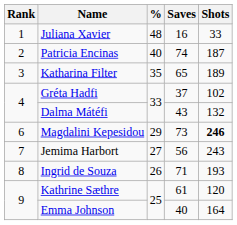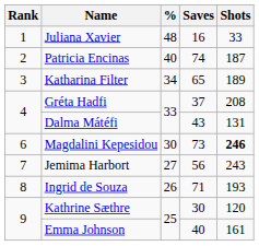Katharina Filter | %: 35 -> 34
Gréta Hadfi | Shots: 102 -> 208
Dalma Mátéfi | Shots: 132 -> 131
Magdalini Kepesidou | %: 29 -> 30
Kathrine Sæthre | Saves: 61 -> 30
Emma Johnson | Shots: 164 -> 161
